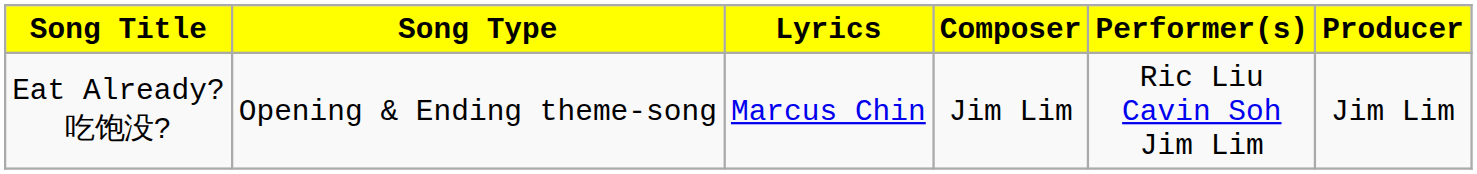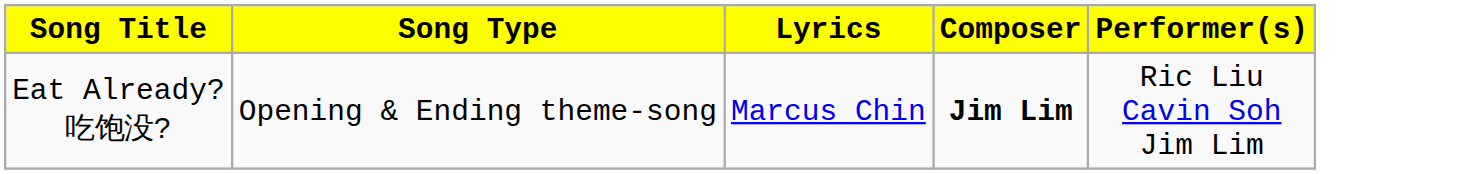- column: Producer | Jim Lim
Eat Already? 吃饱没? | Composer: normal -> bold
